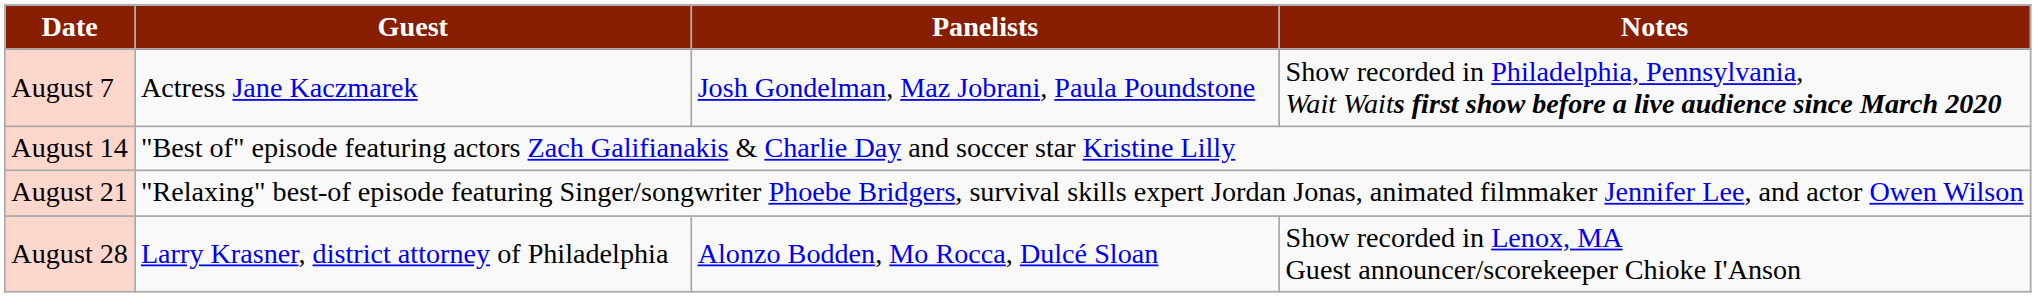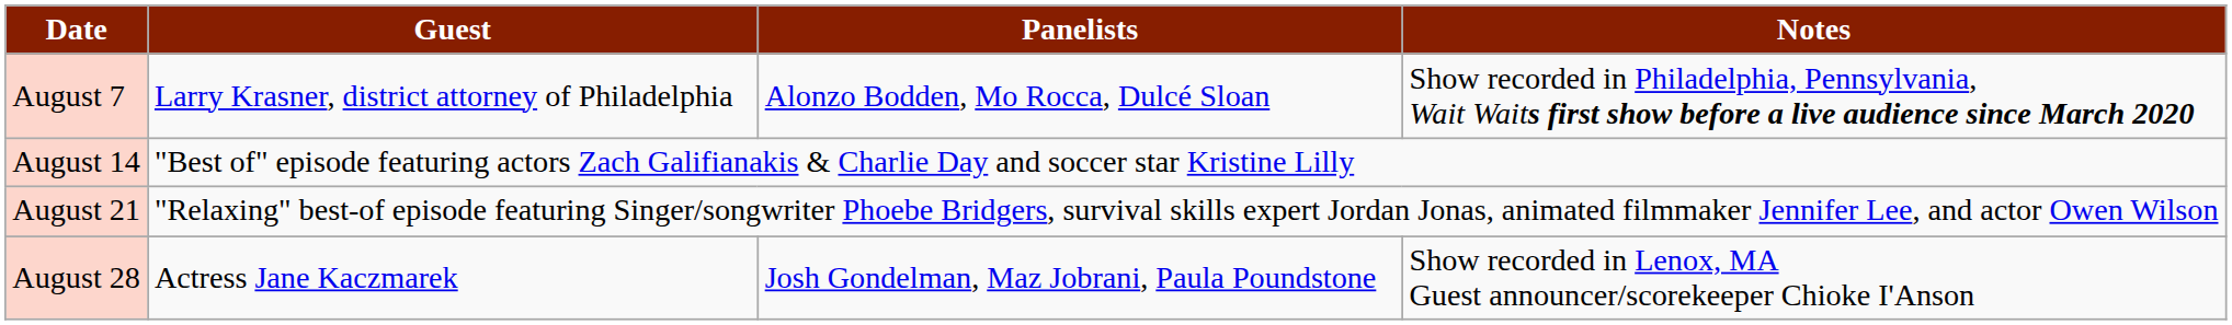August 7 | Guest: Actress Jane Kaczmarek -> Larry Krasner, district attorney of Philadelphia
August 7 | Panelists: Josh Gondelman, Maz Jobrani, Paula Poundstone -> Alonzo Bodden, Mo Rocca, Dulcé Sloan
August 28 | Guest: Larry Krasner, district attorney of Philadelphia -> Actress Jane Kaczmarek
August 28 | Panelists: Alonzo Bodden, Mo Rocca, Dulcé Sloan -> Josh Gondelman, Maz Jobrani, Paula Poundstone
